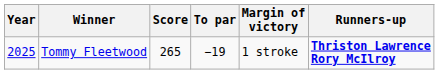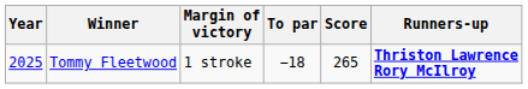columns swapped: Score <-> Margin of victory
Tommy Fleetwood | To par: −19 -> −18
